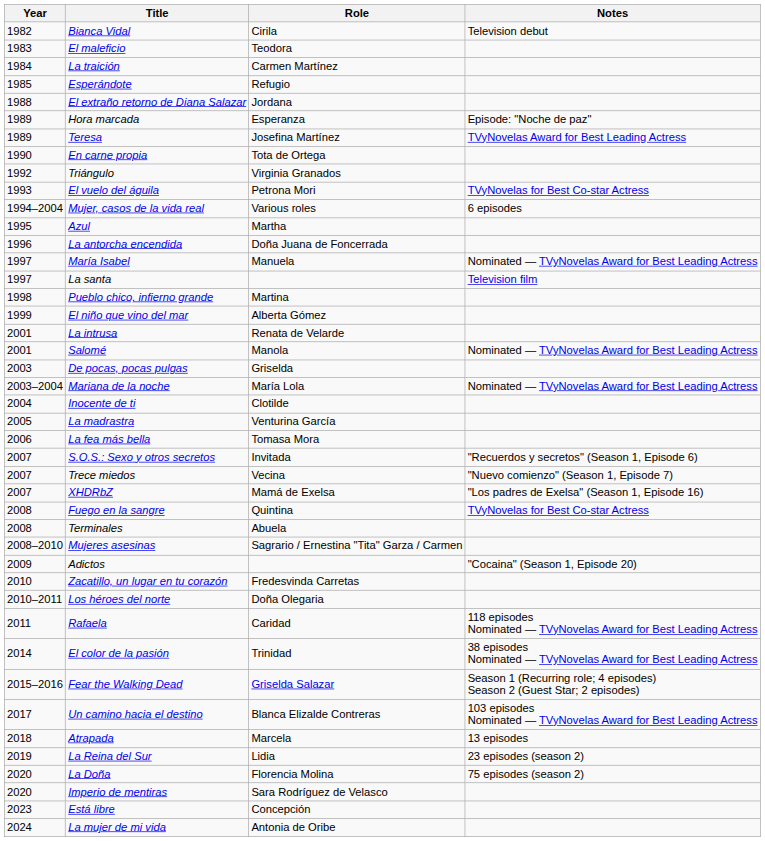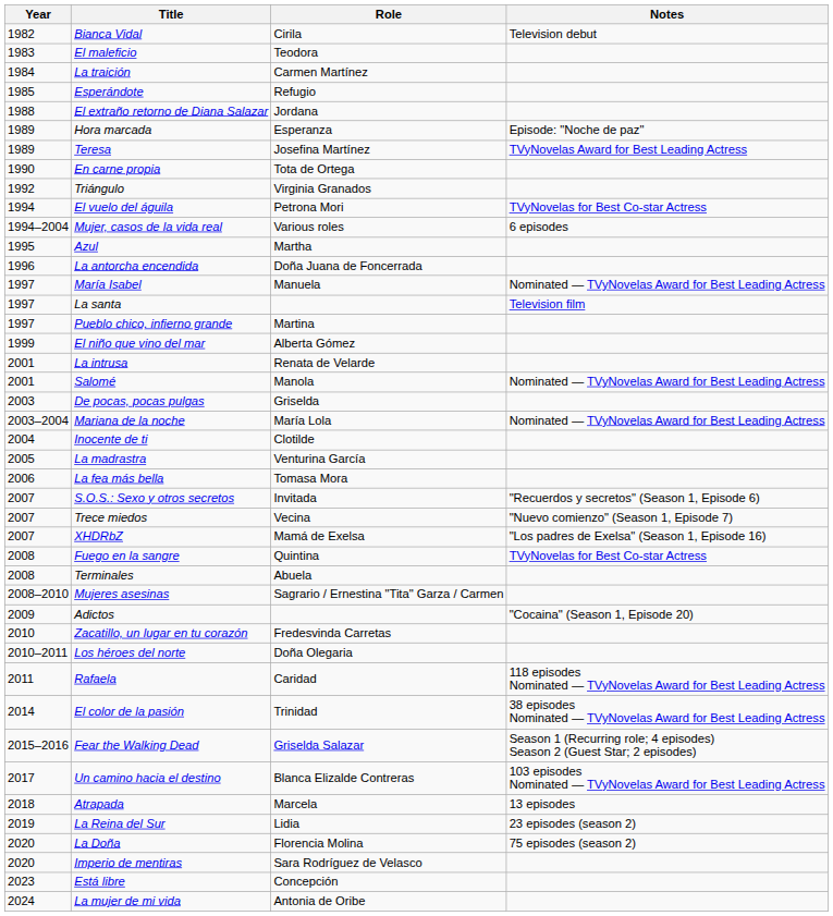El vuelo del águila | Year: 1993 -> 1994
Pueblo chico, infierno grande | Year: 1998 -> 1997
